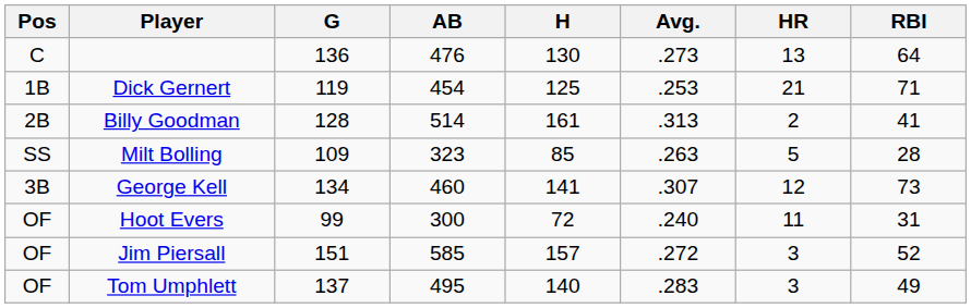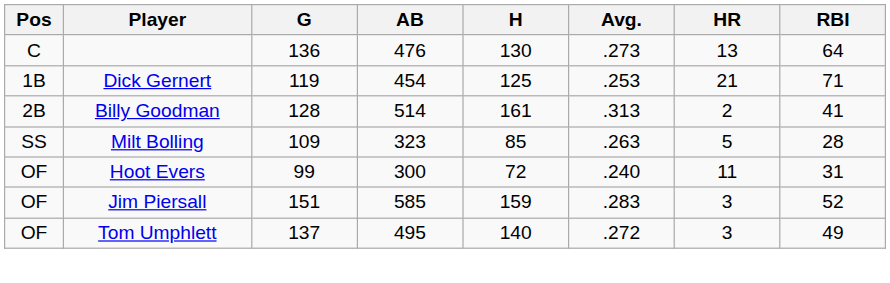- row: 3B | George Kell | 134 | 460 | 141 | .307 | 12 | 73
Jim Piersall | H: 157 -> 159
Jim Piersall | Avg.: .272 -> .283
Tom Umphlett | Avg.: .283 -> .272
